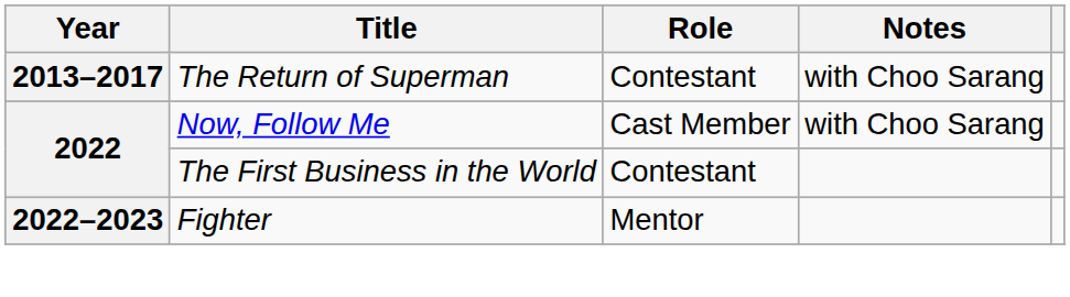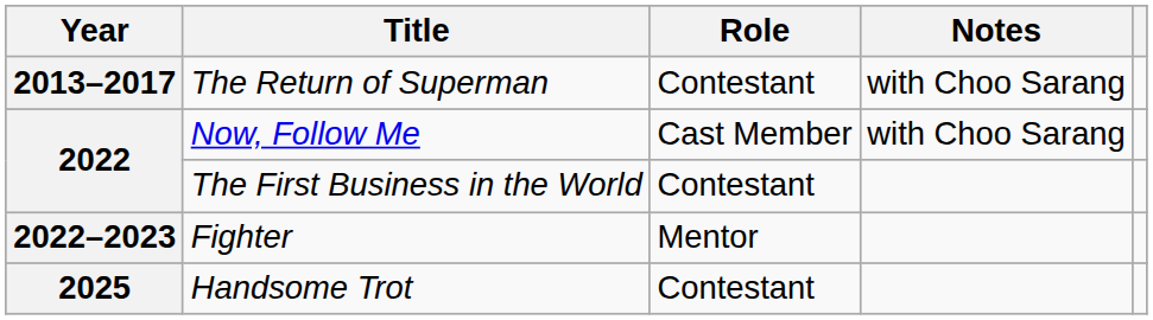+ row: 2025 | Handsome Trot | Contestant
